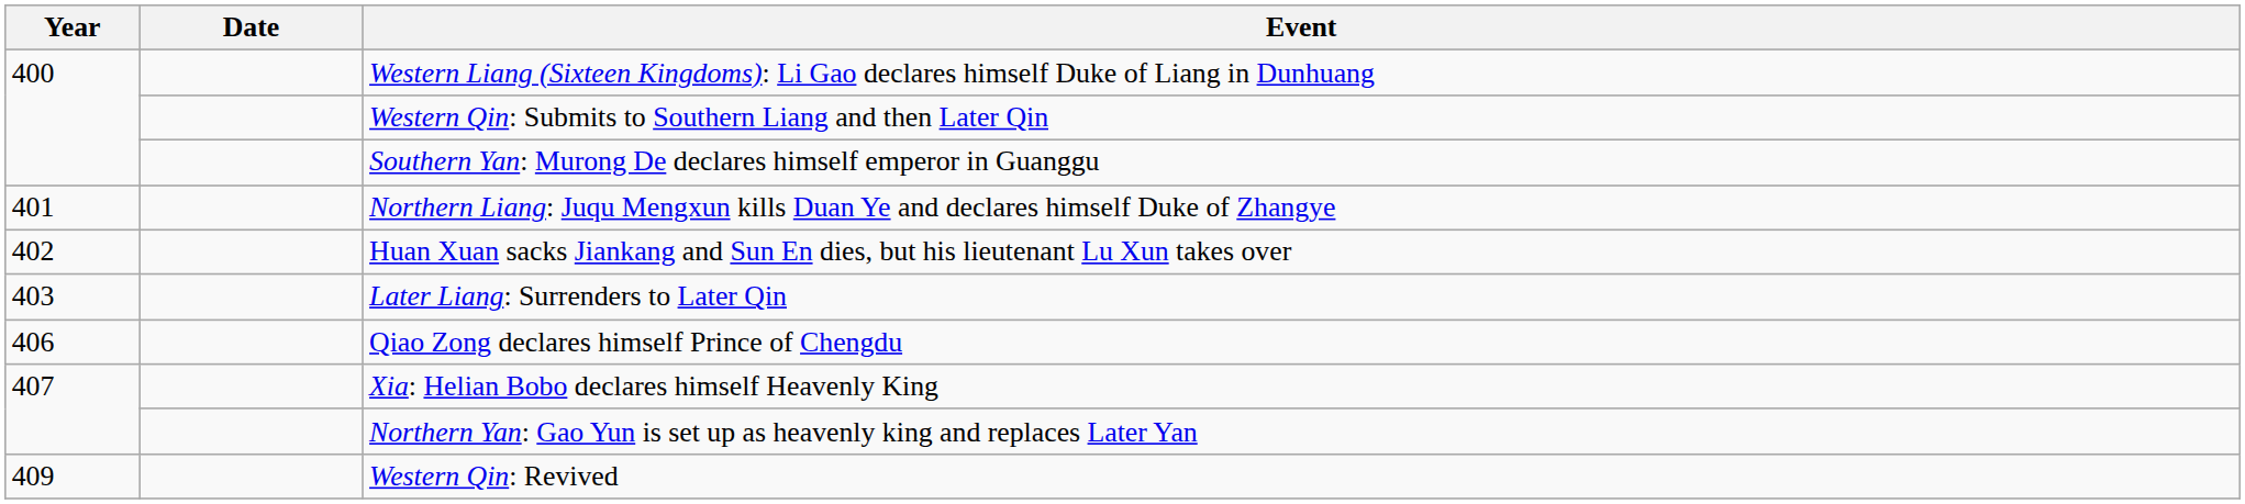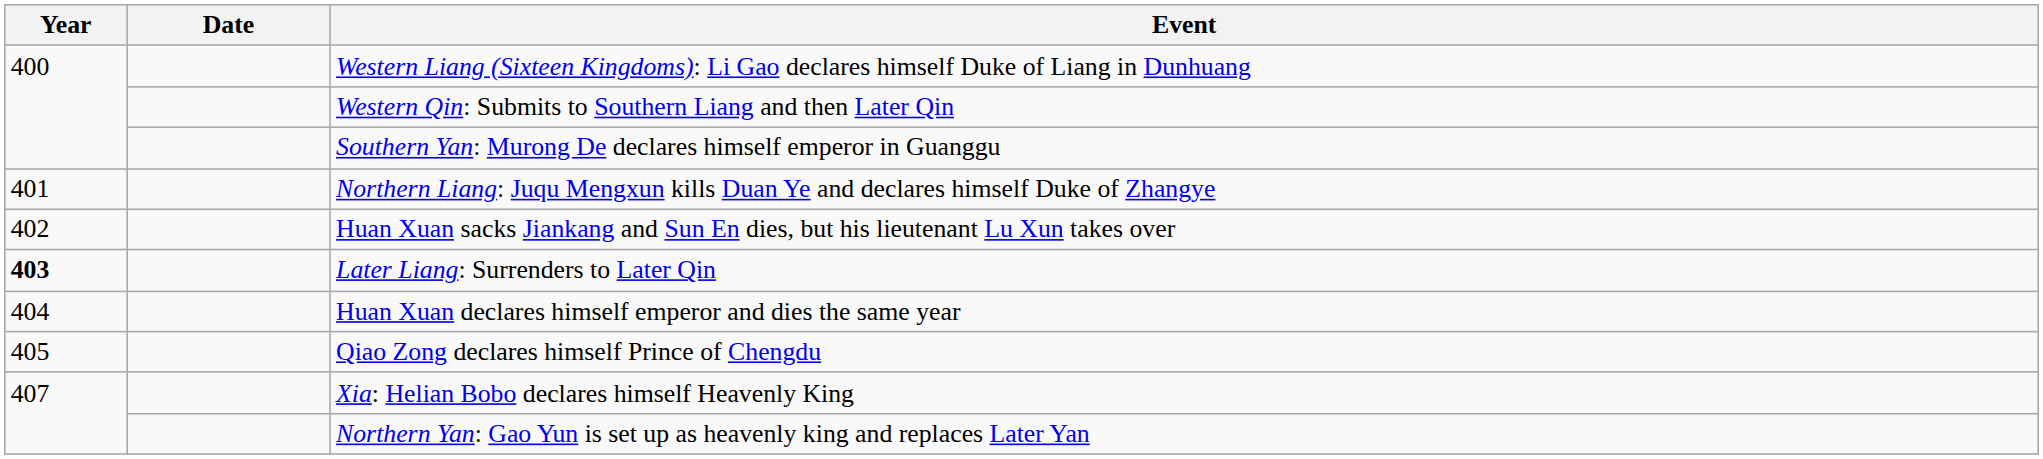Later Liang: Surrenders to Later Qin | Year: normal -> bold
+ row: 404 | Huan Xuan declares himself emperor and dies the same year
Qiao Zong declares himself Prince of Chengdu | Year: 406 -> 405
- row: 409 | Western Qin: Revived
